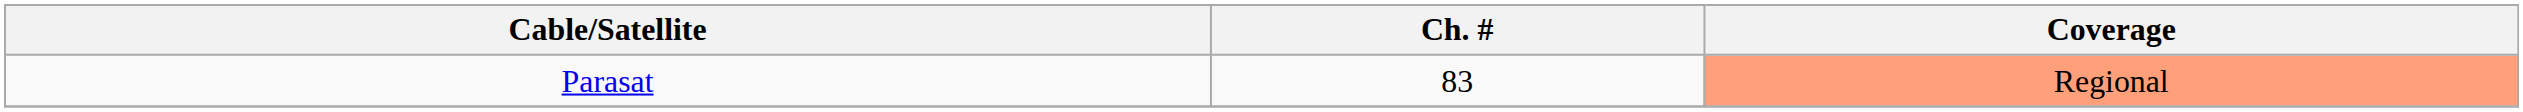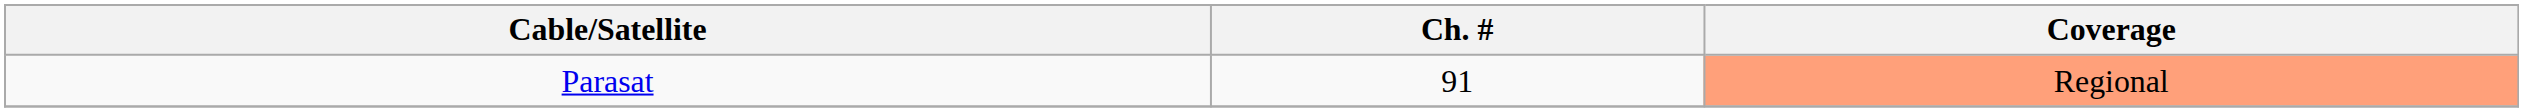Parasat | Ch. #: 83 -> 91
